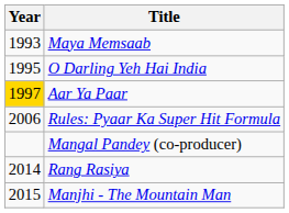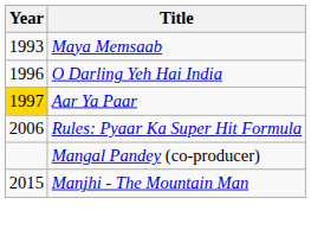O Darling Yeh Hai India | Year: 1995 -> 1996
- row: 2014 | Rang Rasiya
